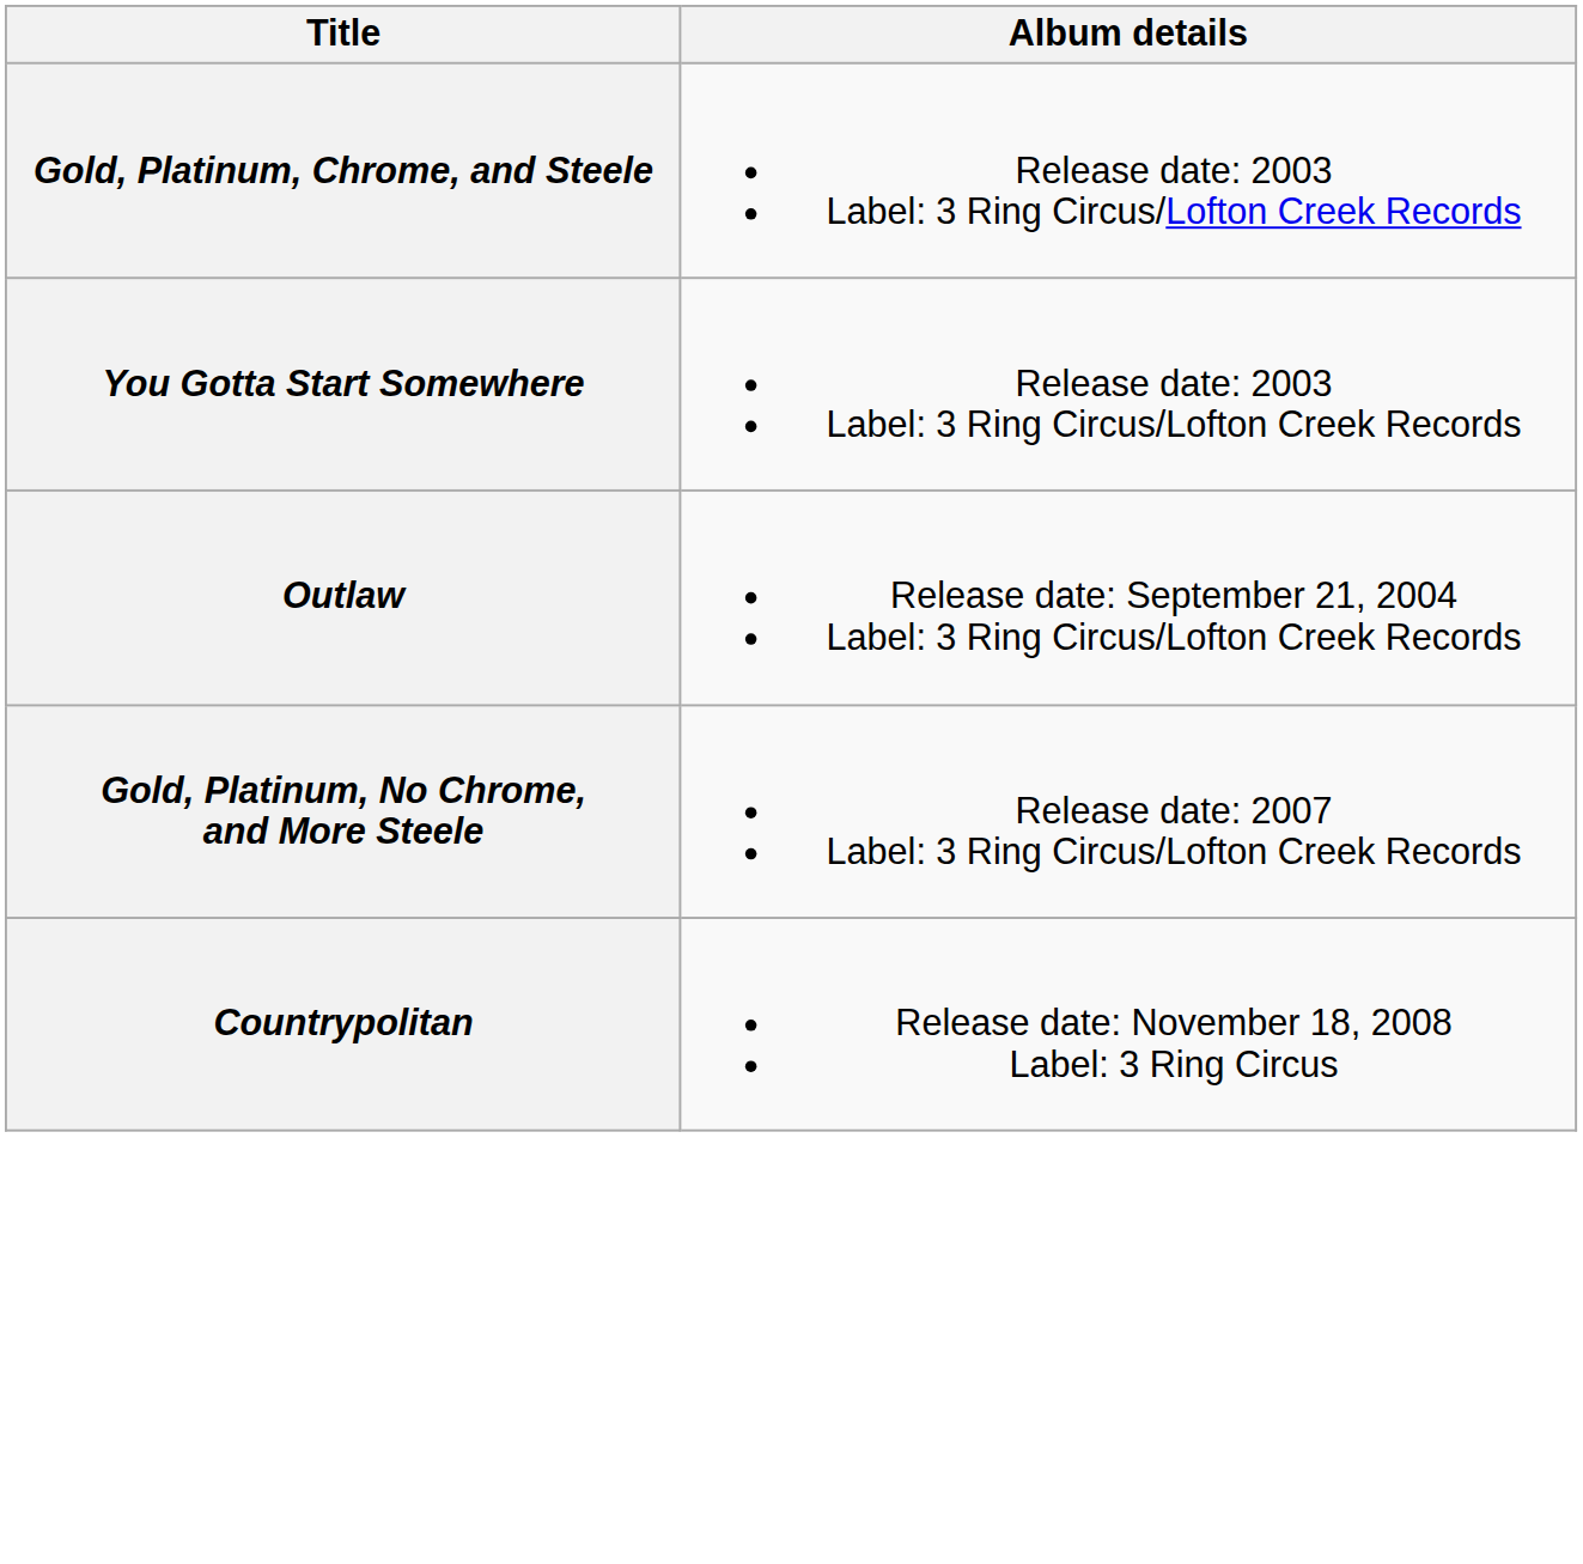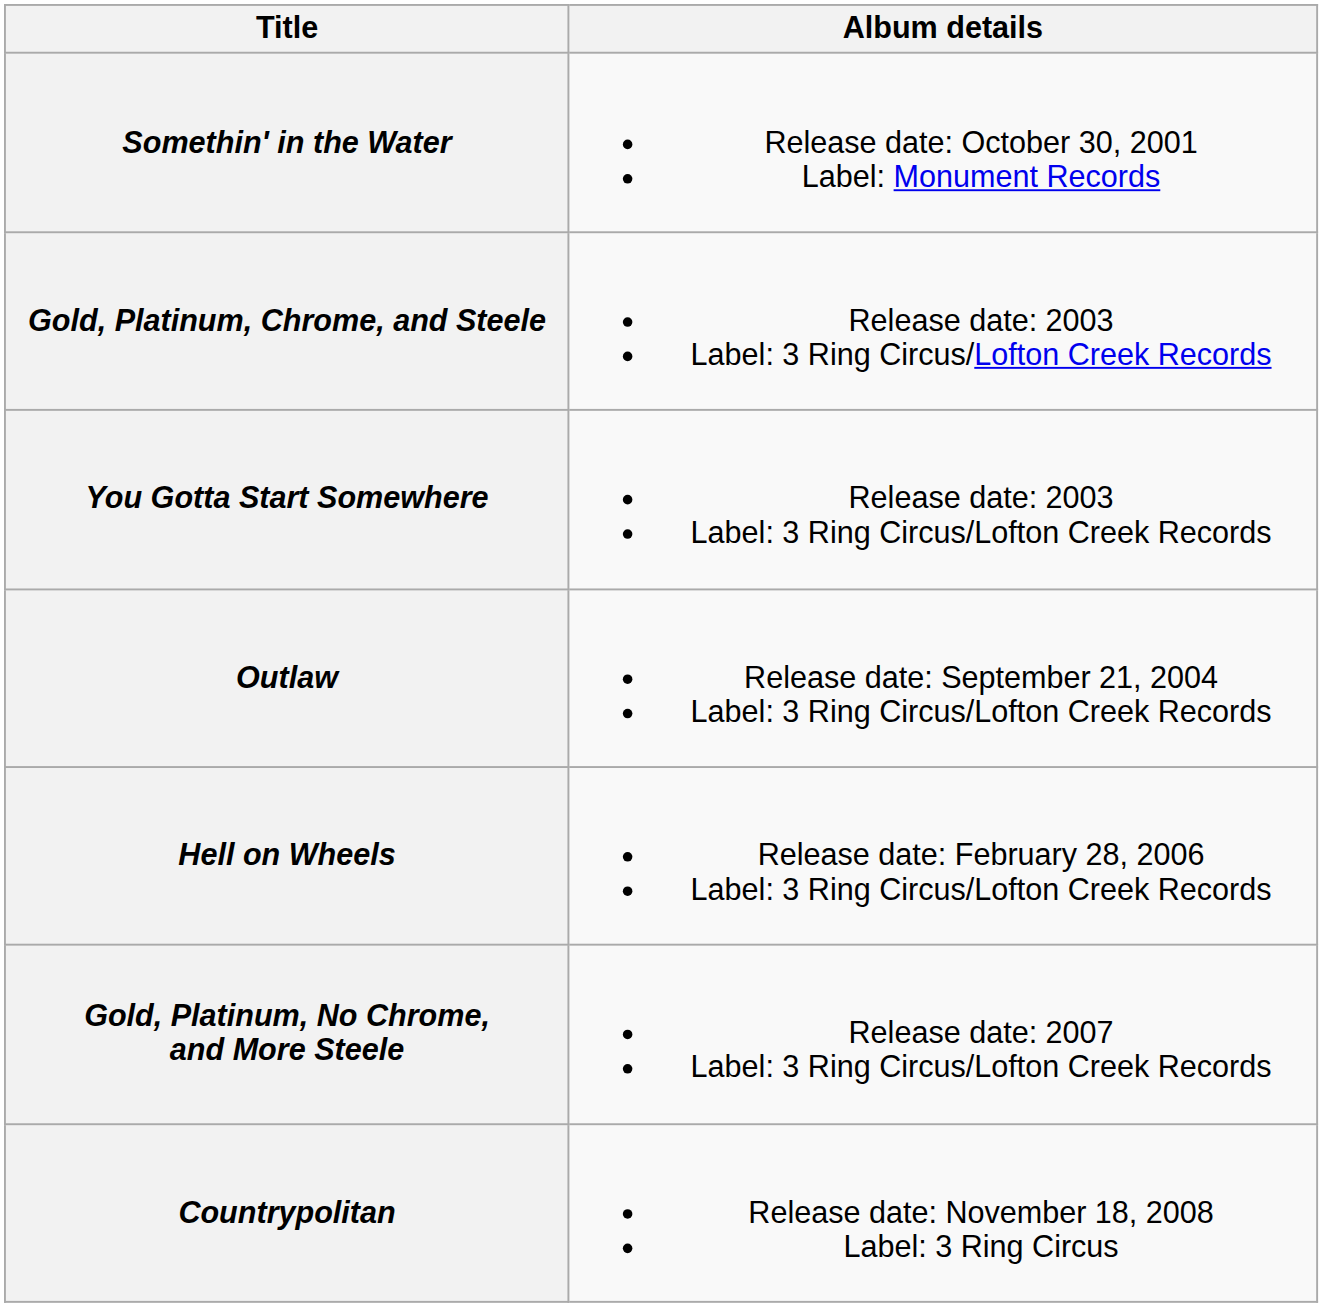+ row: Somethin' in the Water | Release date: October 30, 2001 Label: Monument Records
+ row: Hell on Wheels | Release date: February 28, 2006 Label: 3 Ring Circus/Lofton Creek Records
